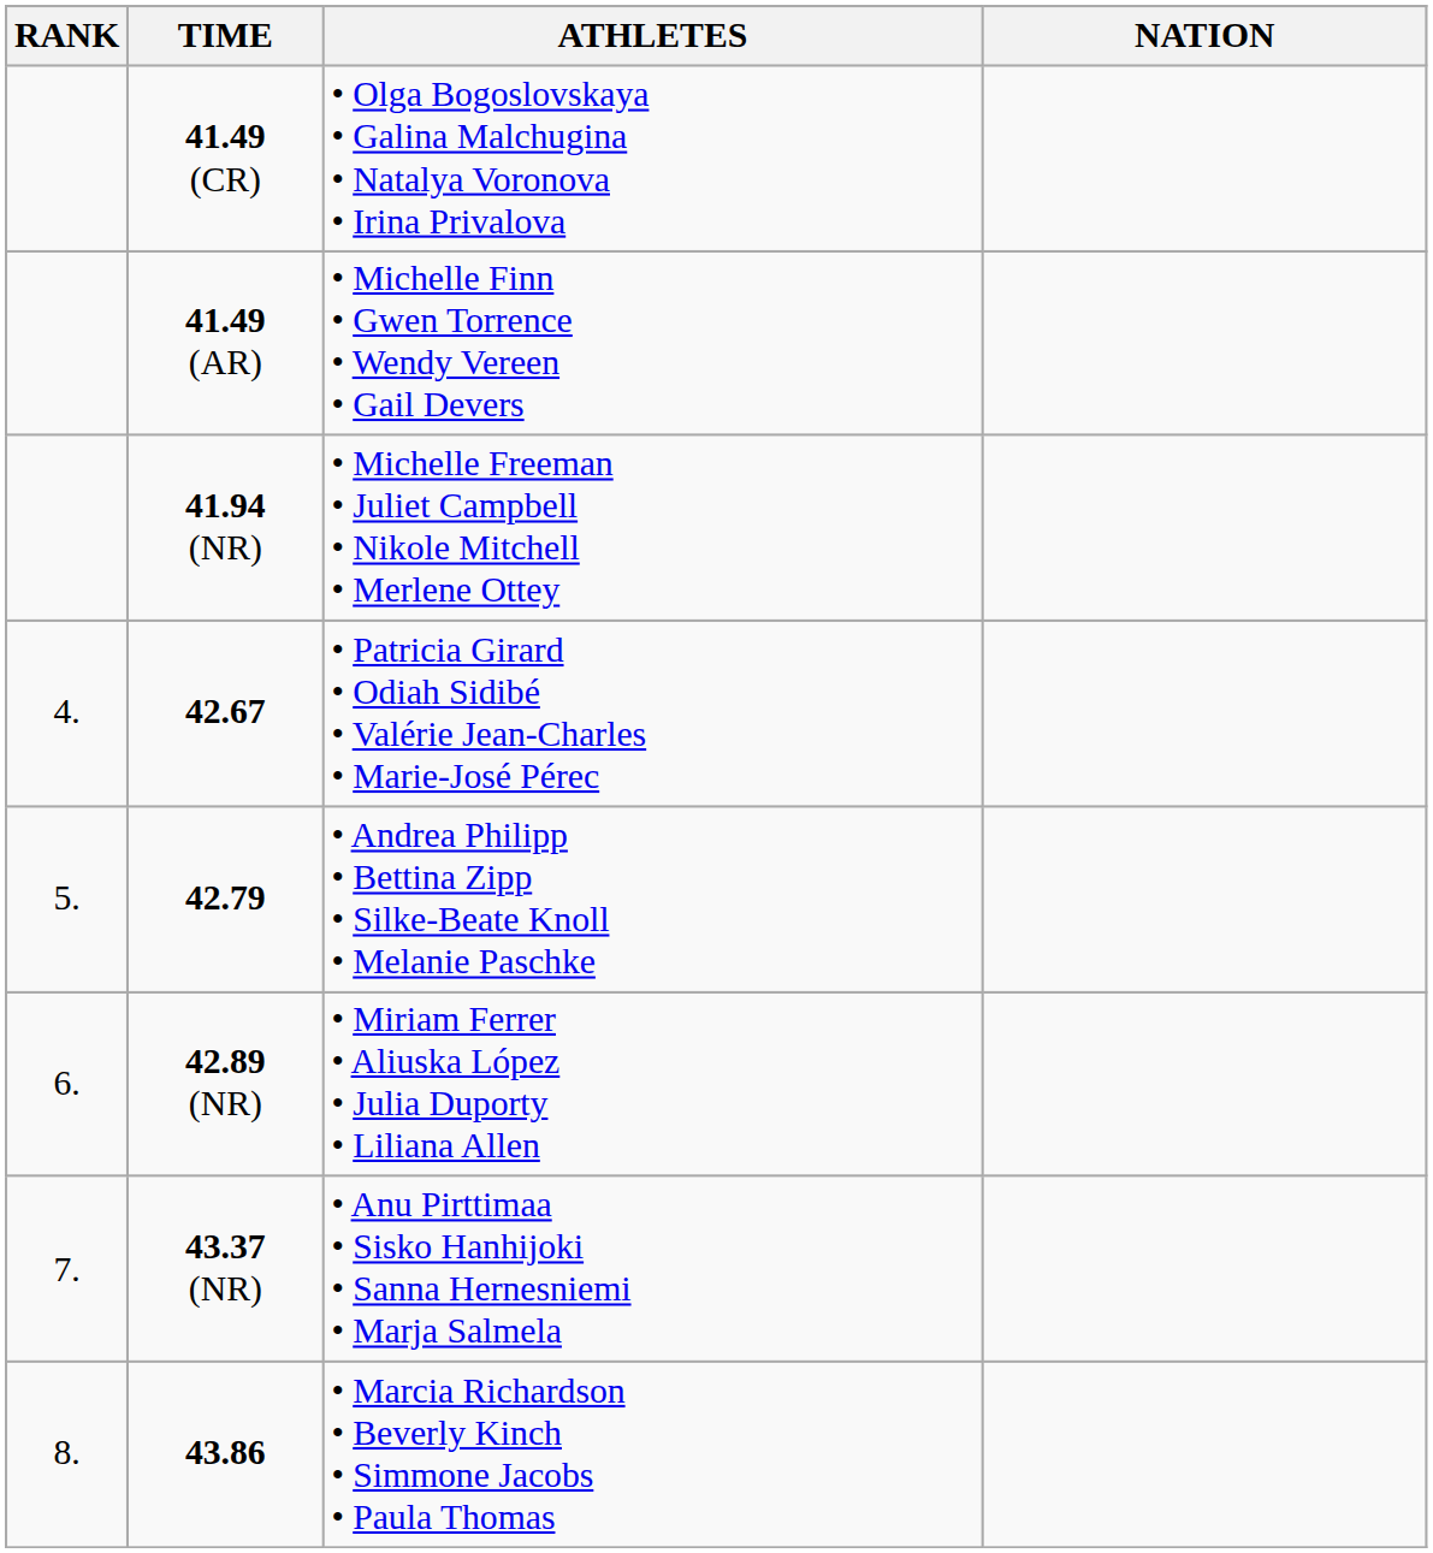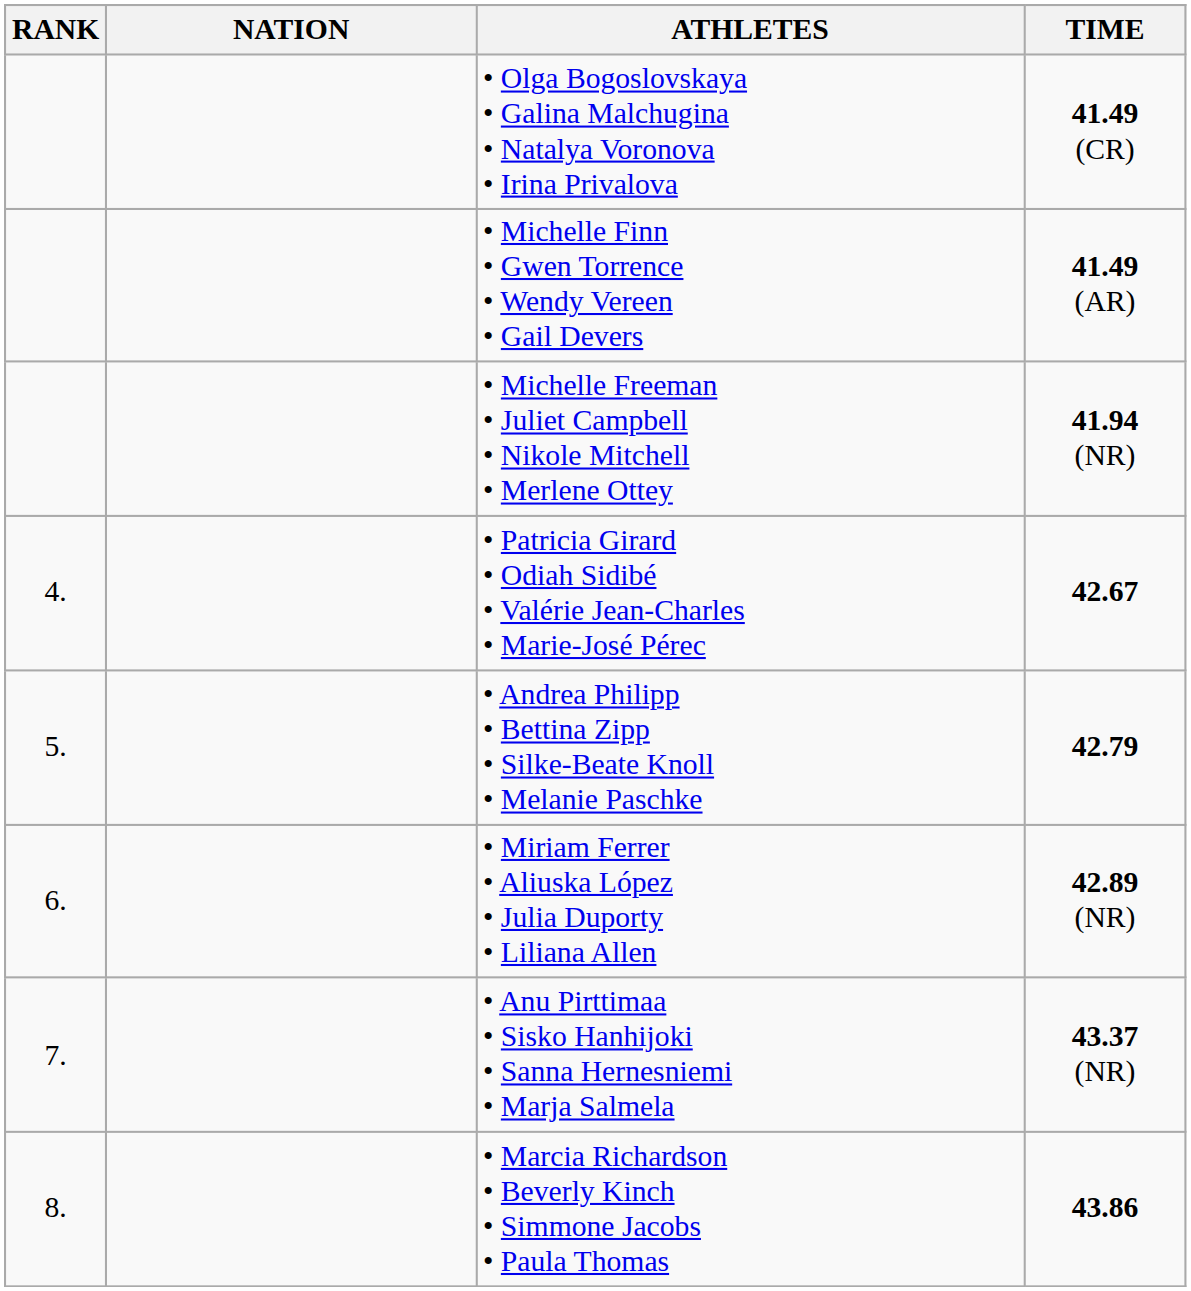columns swapped: NATION <-> TIME
